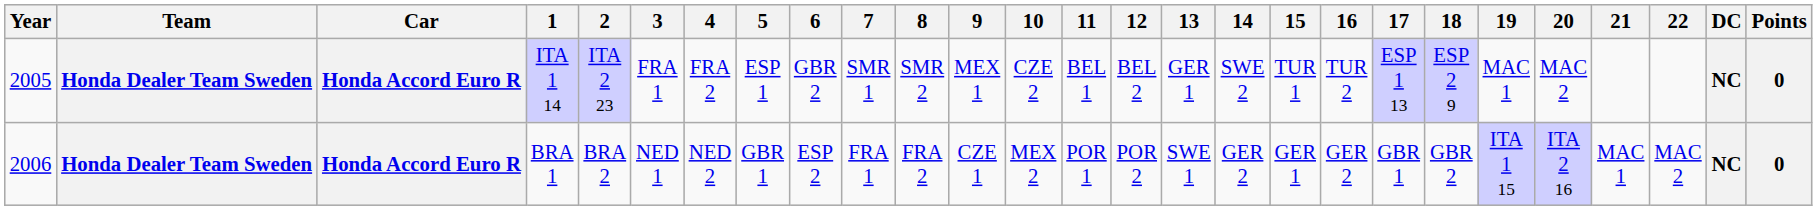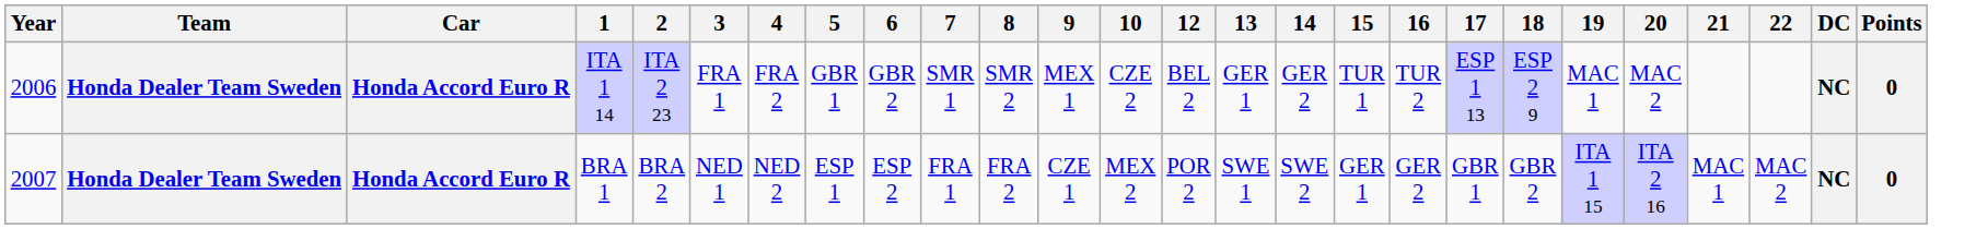- column: 11 | BEL 1 | POR 1
ITA 1 14 | Year: 2005 -> 2006
ITA 1 14 | 5: ESP 1 -> GBR 1
ITA 1 14 | 14: SWE 2 -> GER 2
BRA 1 | Year: 2006 -> 2007
BRA 1 | 5: GBR 1 -> ESP 1
BRA 1 | 14: GER 2 -> SWE 2
